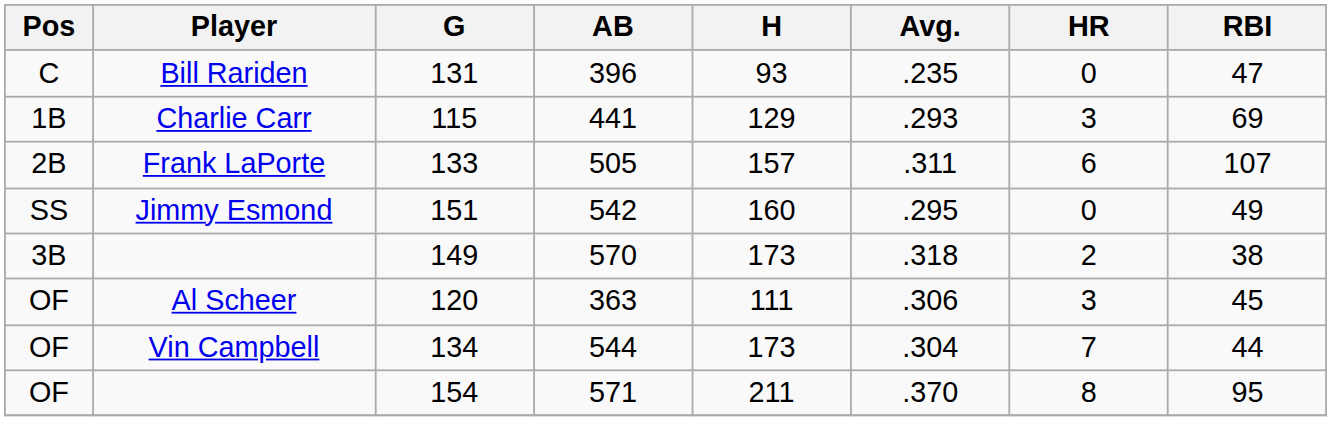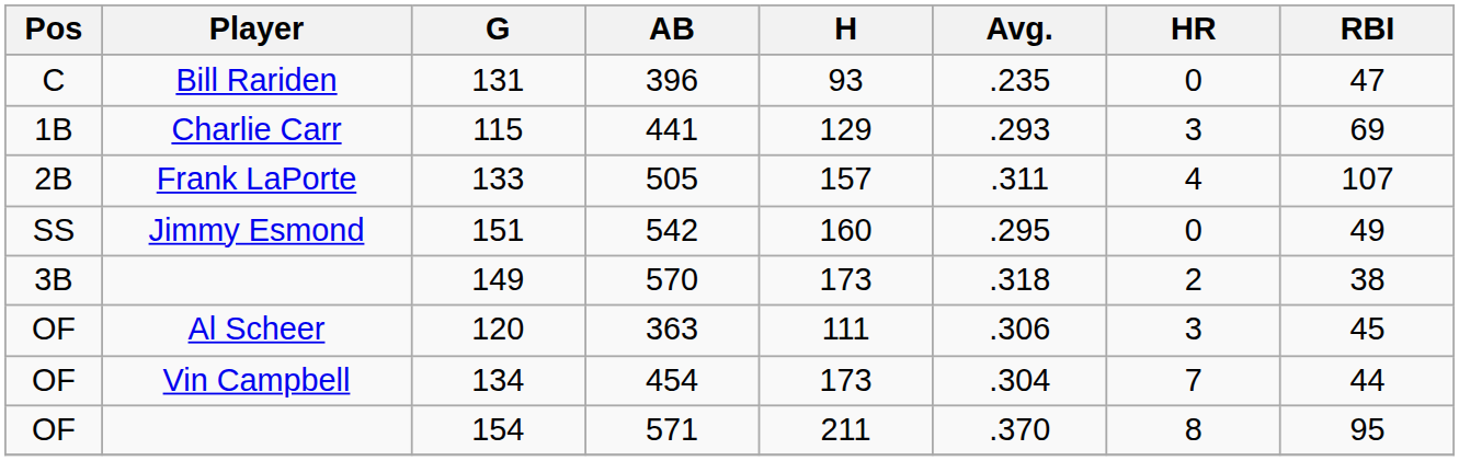133 | HR: 6 -> 4
134 | AB: 544 -> 454
